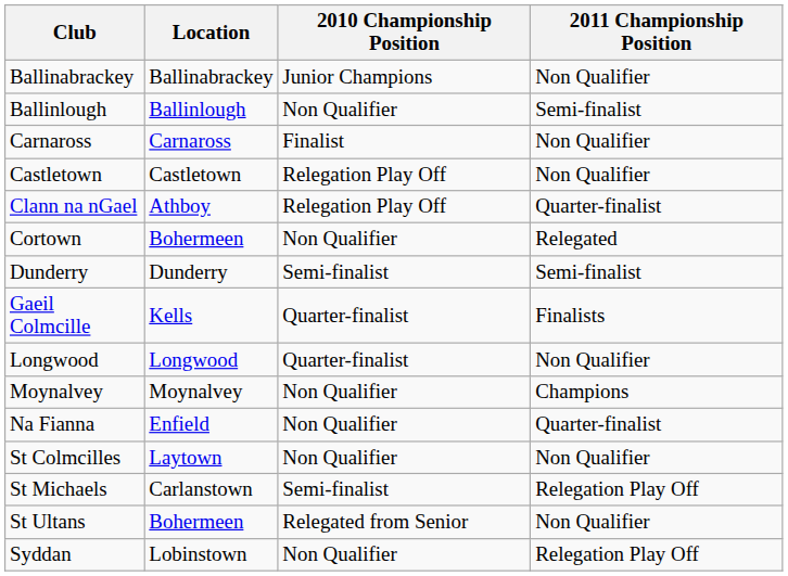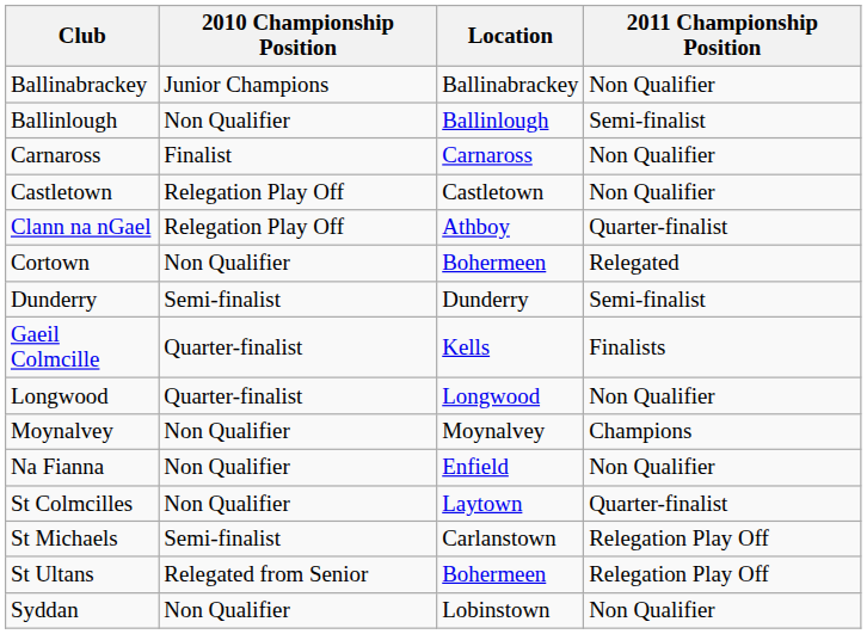columns swapped: Location <-> 2010 Championship Position
Na Fianna | 2011 Championship Position: Quarter-finalist -> Non Qualifier
St Colmcilles | 2011 Championship Position: Non Qualifier -> Quarter-finalist
St Ultans | 2011 Championship Position: Non Qualifier -> Relegation Play Off
Syddan | 2011 Championship Position: Relegation Play Off -> Non Qualifier
